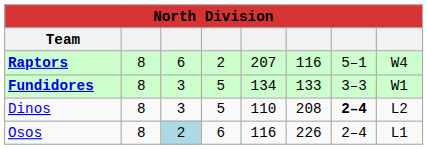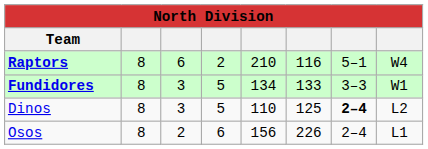Raptors | column 5: 207 -> 210
Dinos | column 6: 208 -> 125
Osos | column 3: lightblue background -> no background
Osos | column 5: 116 -> 156
